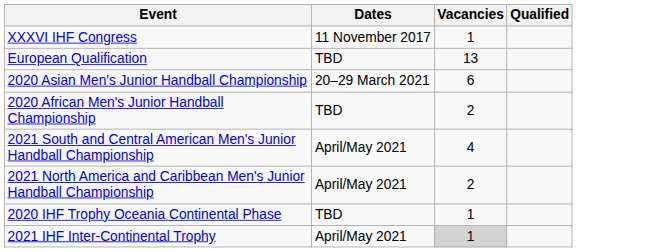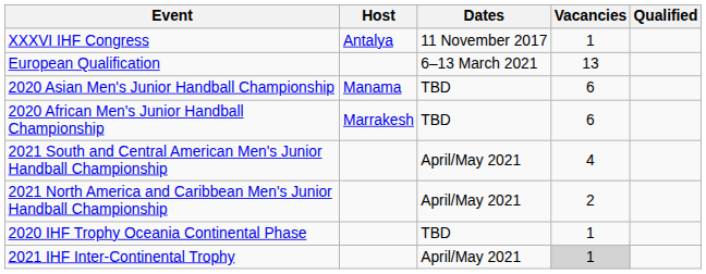+ column: Host | Antalya | Manama | Marrakesh
European Qualification | Dates: TBD -> 6–13 March 2021
2020 Asian Men's Junior Handball Championship | Dates: 20–29 March 2021 -> TBD
2020 African Men's Junior Handball Championship | Vacancies: 2 -> 6
